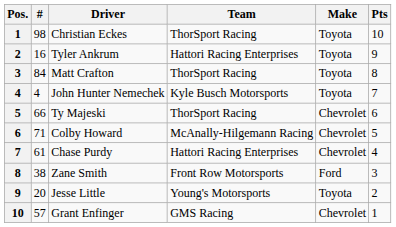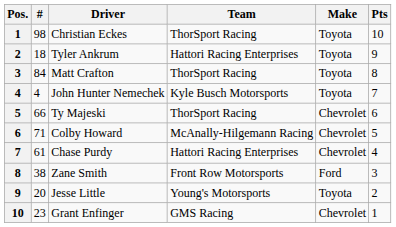Tyler Ankrum | #: 16 -> 18
Grant Enfinger | #: 57 -> 23
